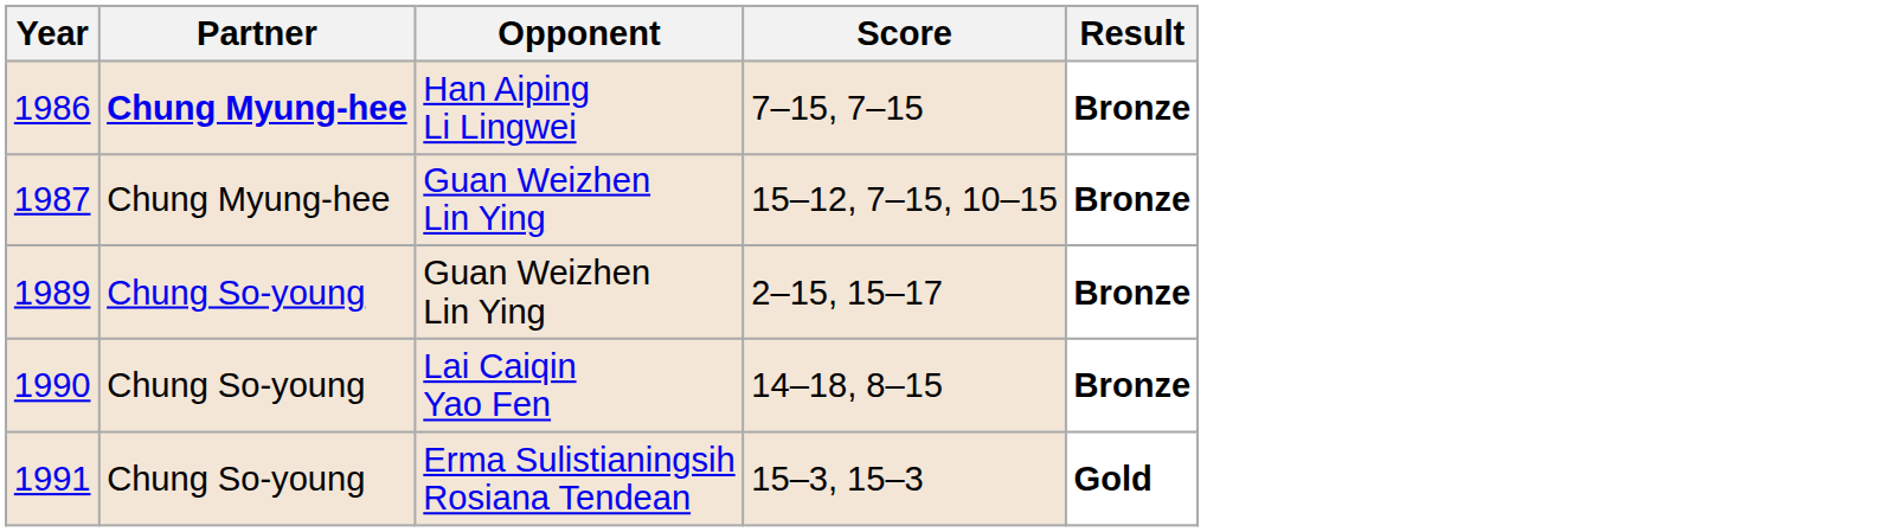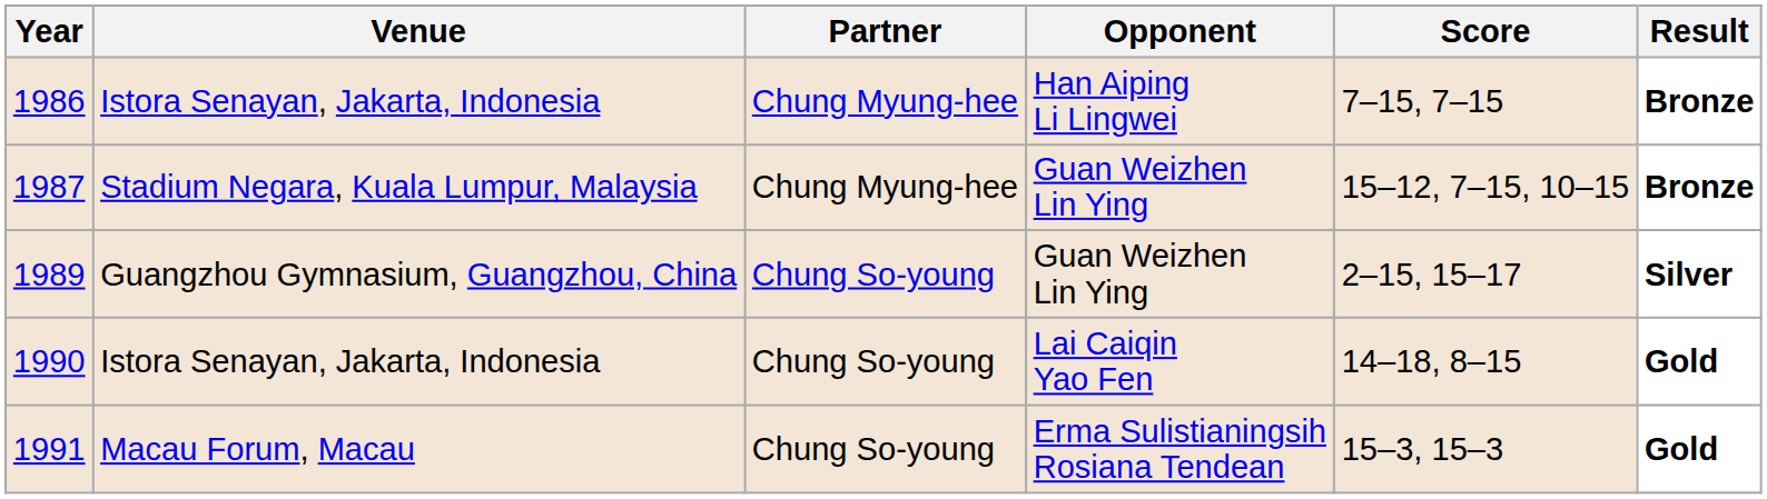+ column: Venue | Istora Senayan, Jakarta, Indonesia | Stadium Negara, Kuala Lumpur, Malaysia | Guangzhou Gymnasium, Guangzhou, China | Istora Senayan, Jakarta, Indonesia | Macau Forum, Macau
1986 | Partner: bold -> normal
1989 | Result: Bronze -> Silver
1990 | Result: Bronze -> Gold
